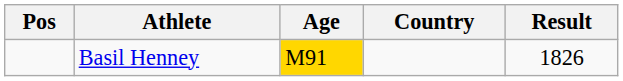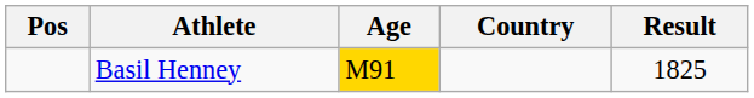Basil Henney | Result: 1826 -> 1825
